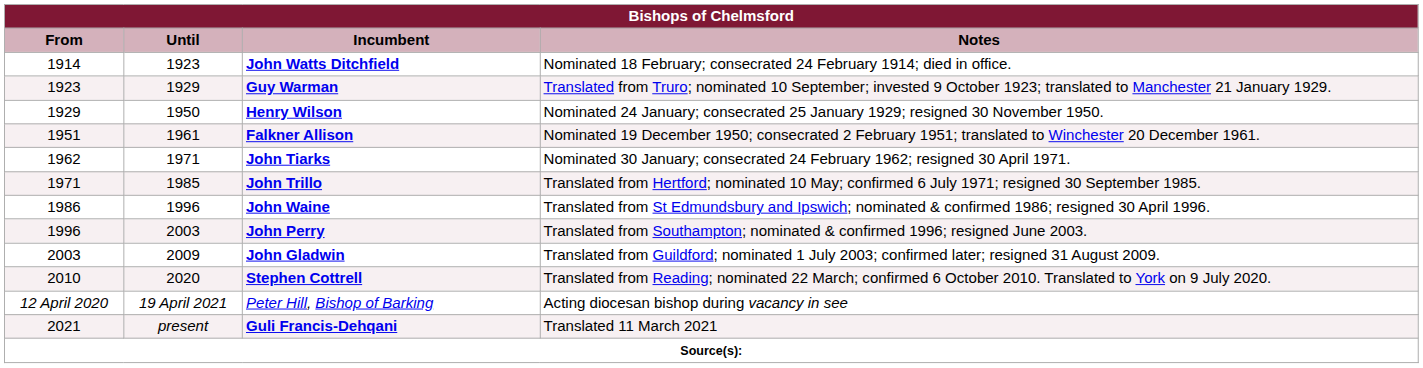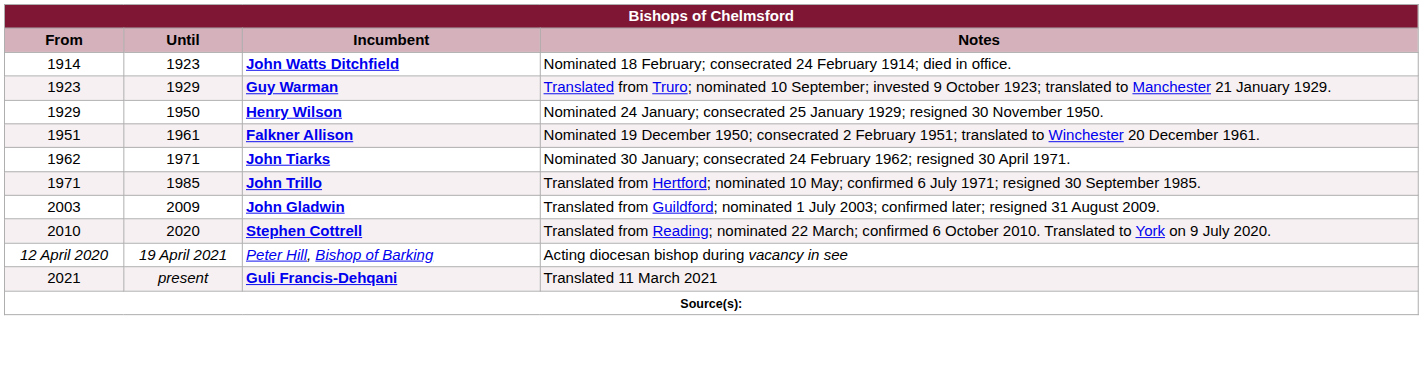- row: 1986 | 1996 | John Waine | Translated from St Edmundsbury and Ipswich; nominated & confirmed 1986; resigned 30 April 1996.
- row: 1996 | 2003 | John Perry | Translated from Southampton; nominated & confirmed 1996; resigned June 2003.
